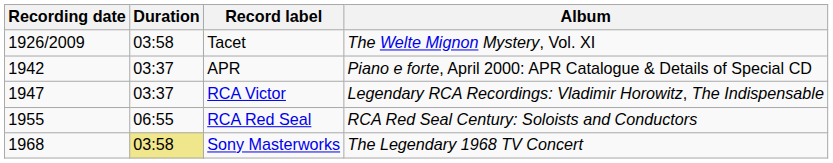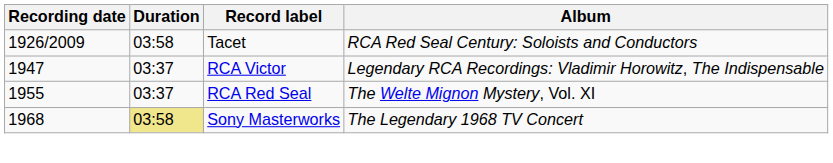Tacet | Album: The Welte Mignon Mystery, Vol. XI -> RCA Red Seal Century: Soloists and Conductors
- row: 1942 | 03:37 | APR | Piano e forte, April 2000: APR Catalogue & Details of Special CD
RCA Red Seal | Duration: 06:55 -> 03:37
RCA Red Seal | Album: RCA Red Seal Century: Soloists and Conductors -> The Welte Mignon Mystery, Vol. XI
